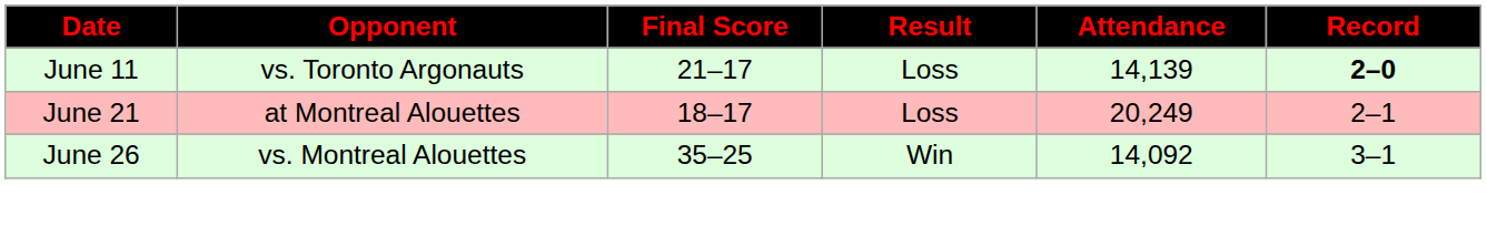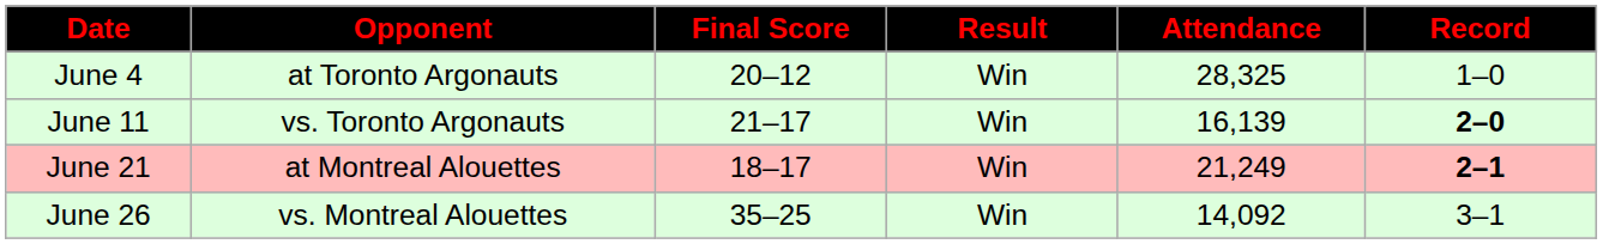+ row: June 4 | at Toronto Argonauts | 20–12 | Win | 28,325 | 1–0
June 11 | Result: Loss -> Win
June 11 | Attendance: 14,139 -> 16,139
June 21 | Result: Loss -> Win
June 21 | Attendance: 20,249 -> 21,249
June 21 | Record: normal -> bold
